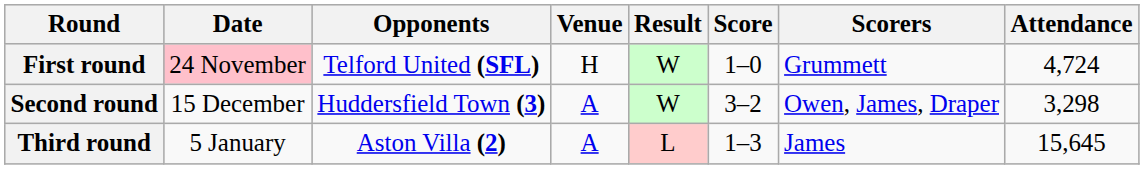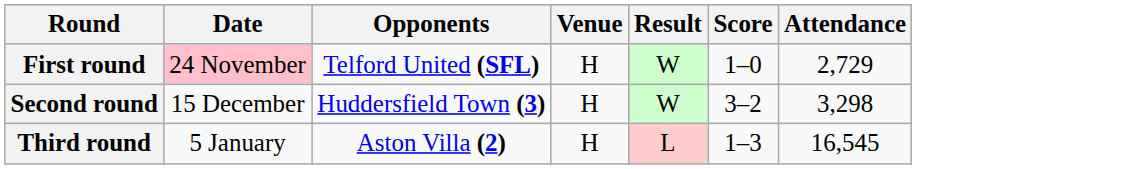- column: Scorers | Grummett | Owen, James, Draper | James
First round | Attendance: 4,724 -> 2,729
Second round | Venue: A -> H
Third round | Venue: A -> H
Third round | Attendance: 15,645 -> 16,545
